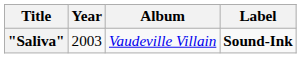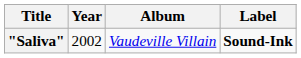"Saliva" | Year: 2003 -> 2002
